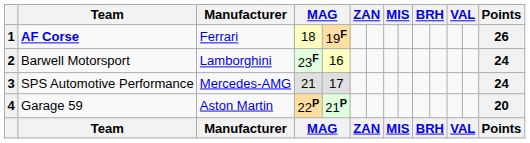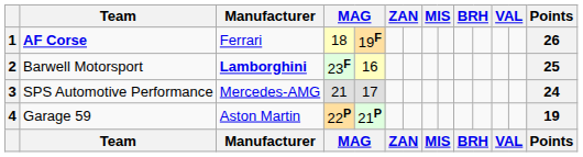2 | Manufacturer: normal -> bold
2 | Points: 24 -> 25
4 | Points: 20 -> 19
